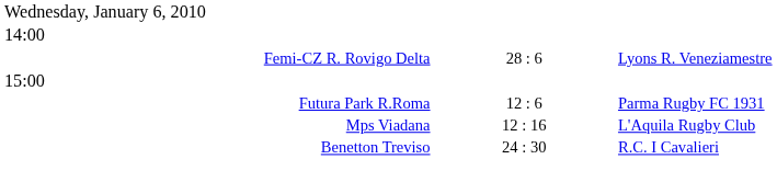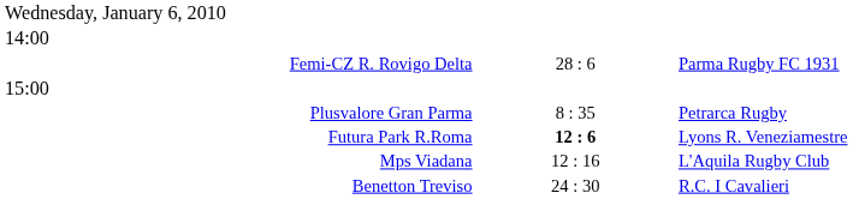Femi-CZ R. Rovigo Delta | column 3: Lyons R. Veneziamestre -> Parma Rugby FC 1931
+ row: Plusvalore Gran Parma | 8 : 35 | Petrarca Rugby
Futura Park R.Roma | column 2: normal -> bold
Futura Park R.Roma | column 3: Parma Rugby FC 1931 -> Lyons R. Veneziamestre
